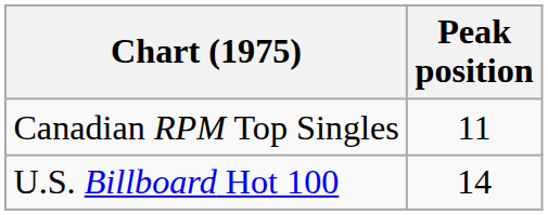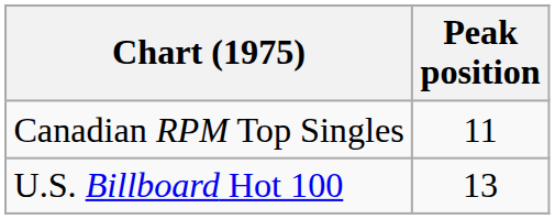U.S. Billboard Hot 100 | Peak position: 14 -> 13
